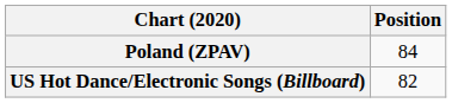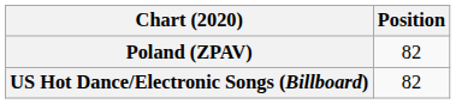Poland (ZPAV) | Position: 84 -> 82
